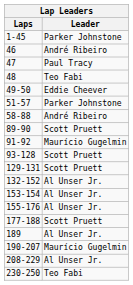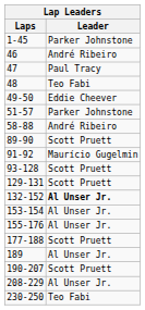132-152 | Leader: normal -> bold
190-207 | Leader: Maurício Gugelmin -> Scott Pruett
